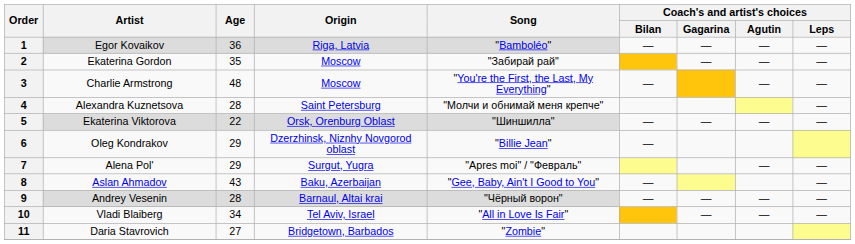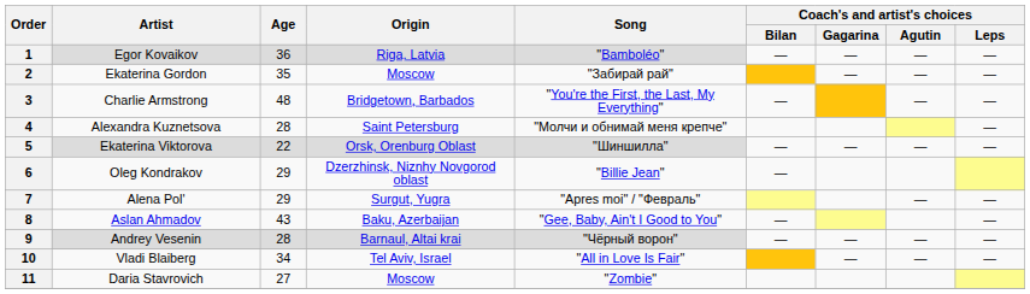3 | Origin: Moscow -> Bridgetown, Barbados
11 | Origin: Bridgetown, Barbados -> Moscow
